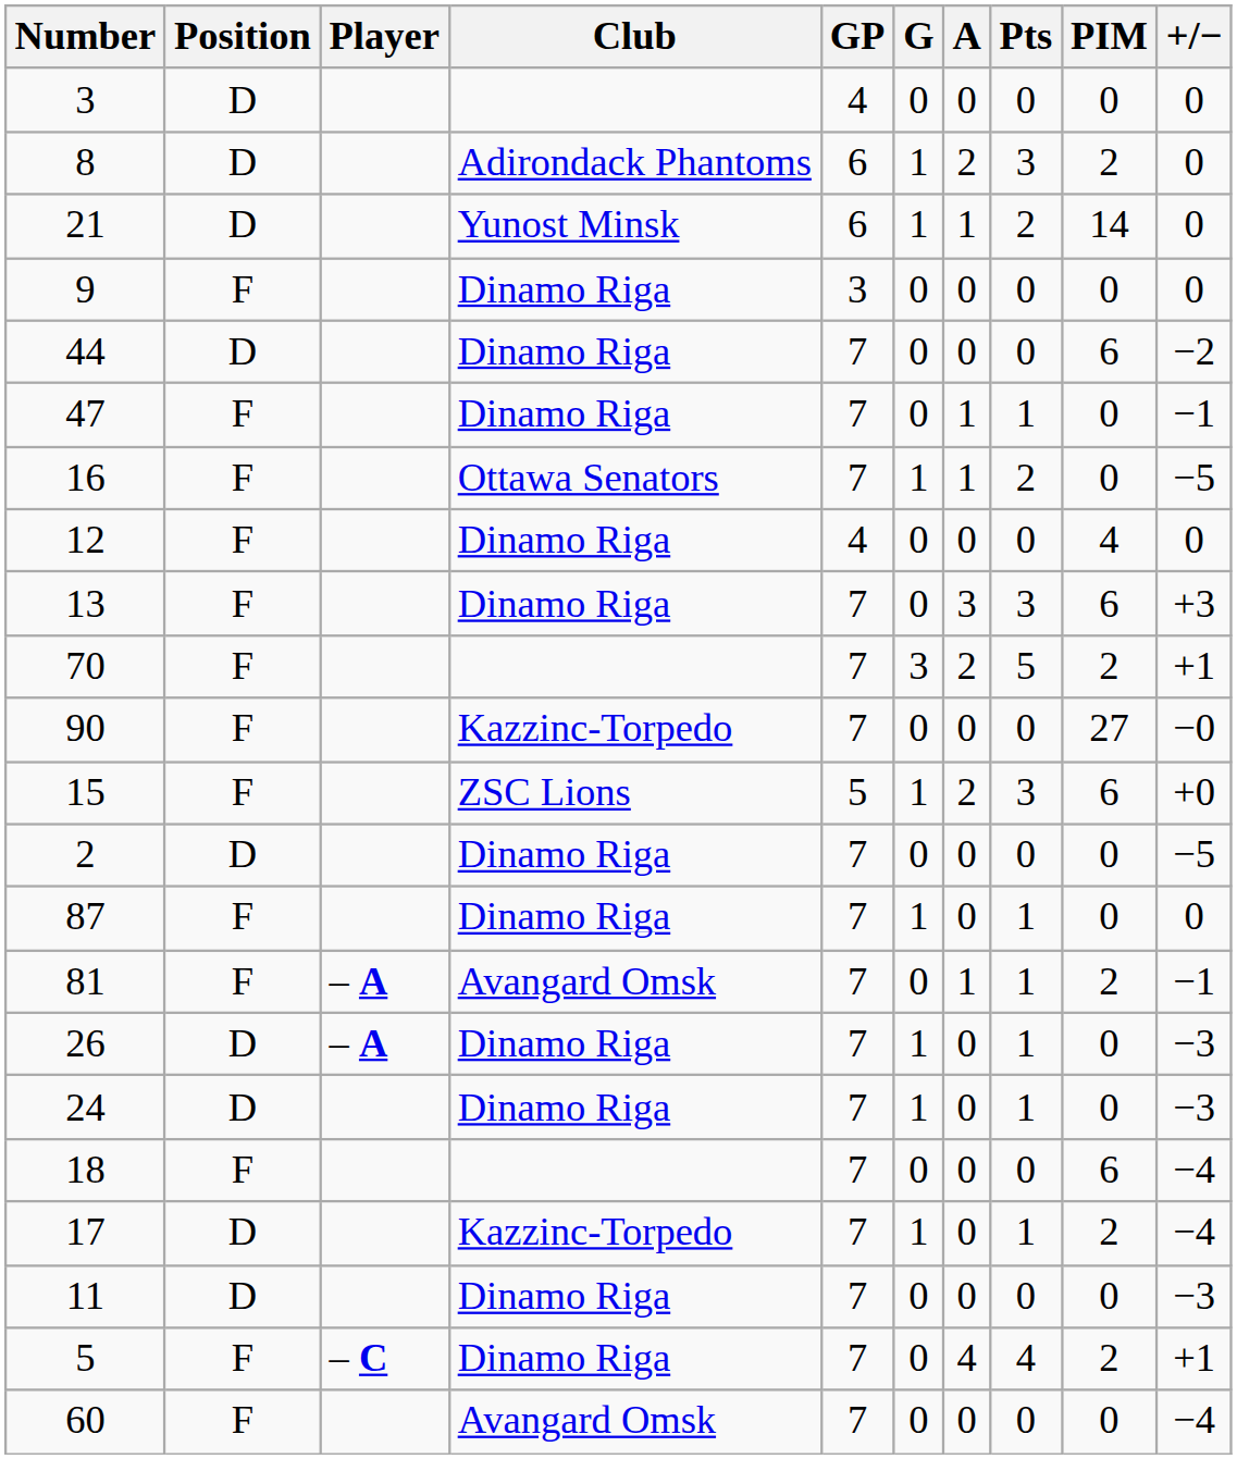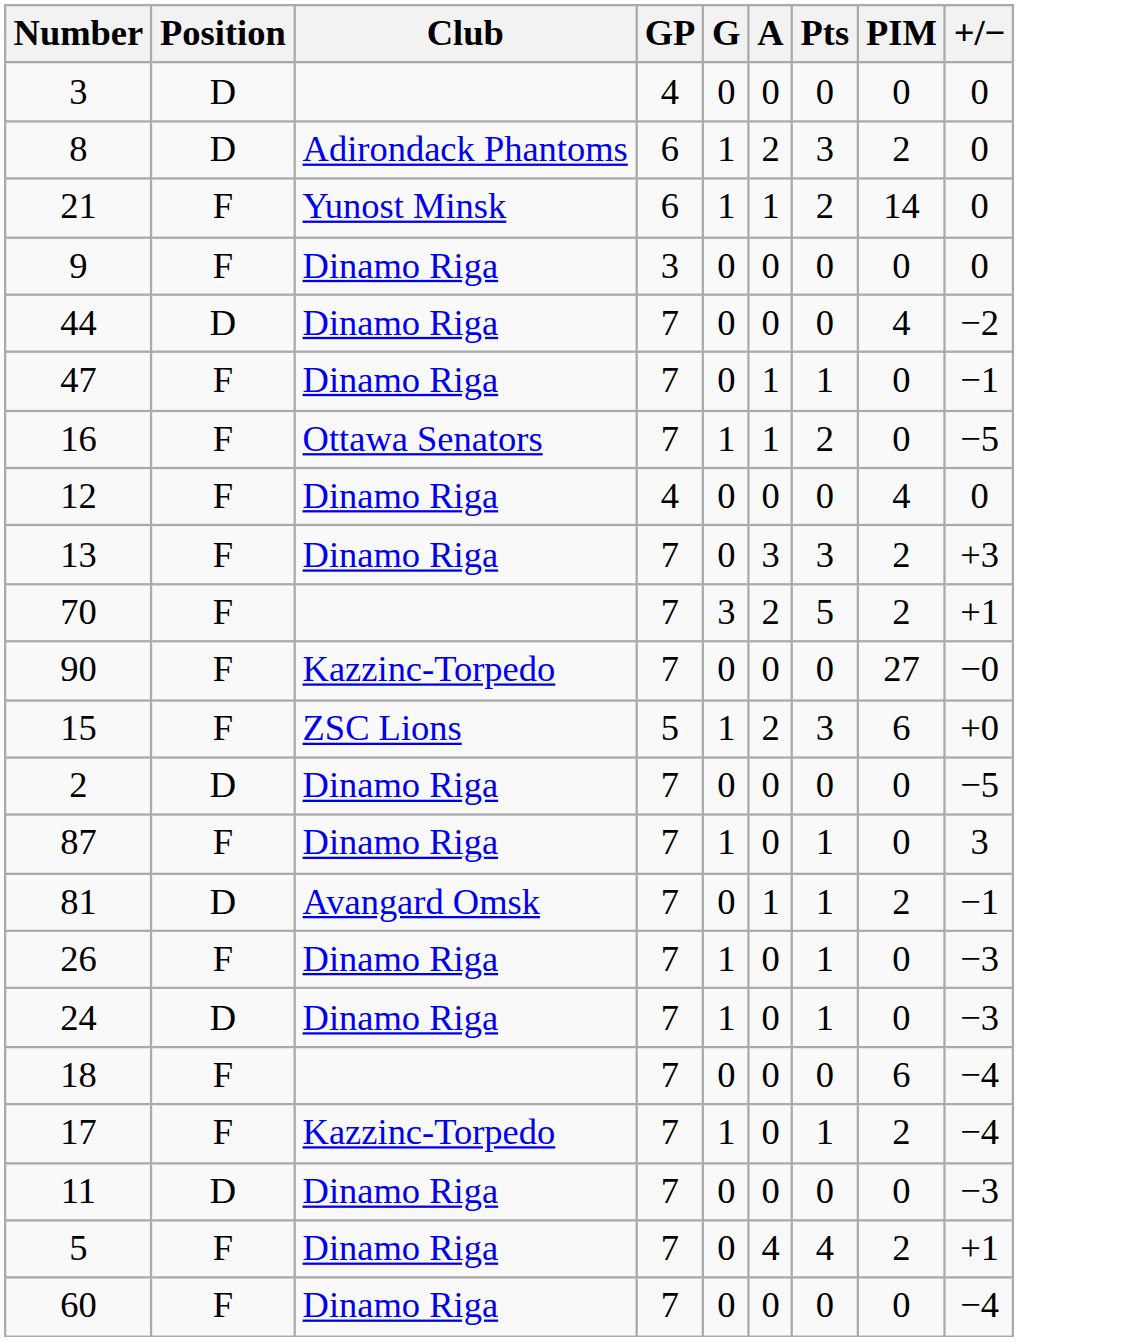- column: Player | – A | – A | – C
21 | Position: D -> F
44 | PIM: 6 -> 4
13 | PIM: 6 -> 2
87 | +/−: 0 -> 3
81 | Position: F -> D
26 | Position: D -> F
17 | Position: D -> F
60 | Club: Avangard Omsk -> Dinamo Riga
